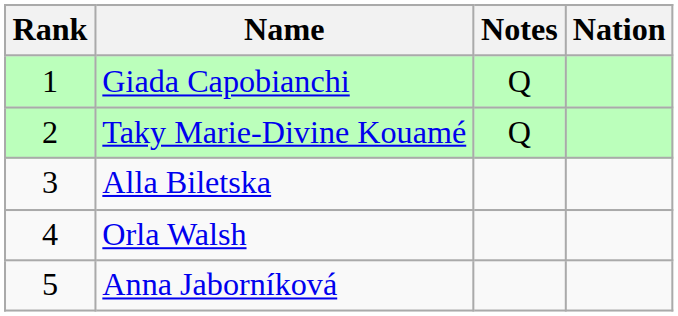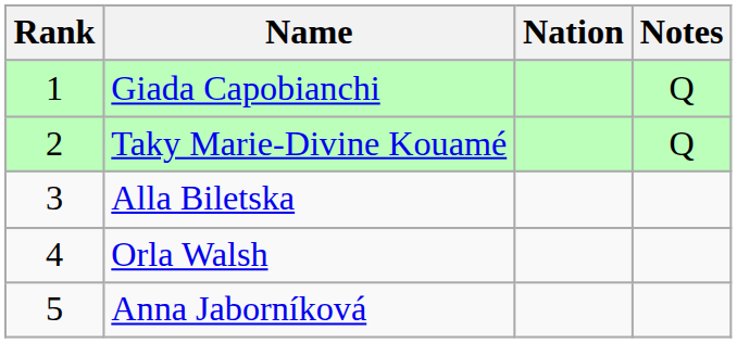columns swapped: Nation <-> Notes
